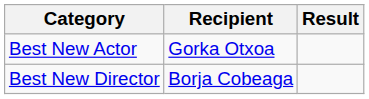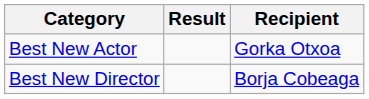columns swapped: Recipient <-> Result
